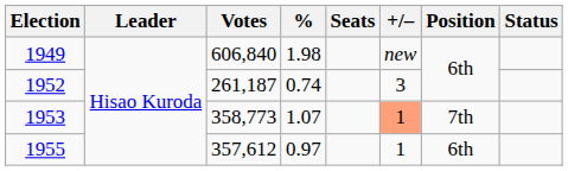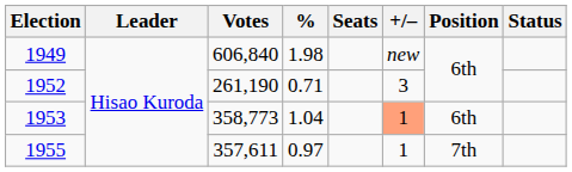1952 | Votes: 261,187 -> 261,190
1952 | %: 0.74 -> 0.71
1953 | %: 1.07 -> 1.04
1953 | Position: 7th -> 6th
1955 | Votes: 357,612 -> 357,611
1955 | Position: 6th -> 7th
